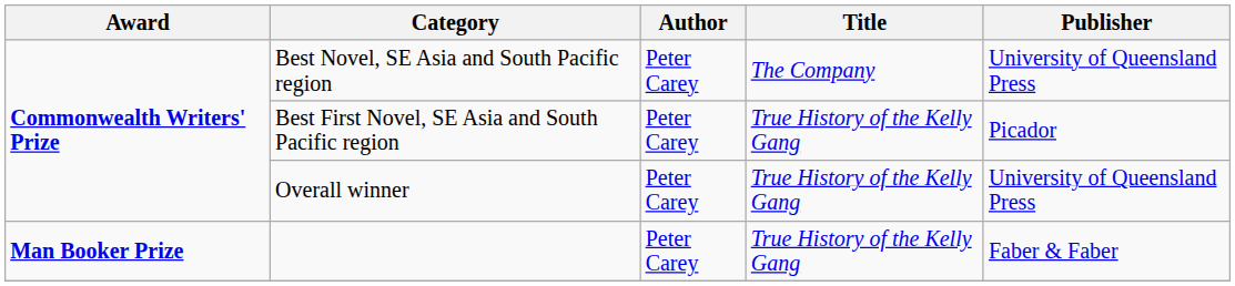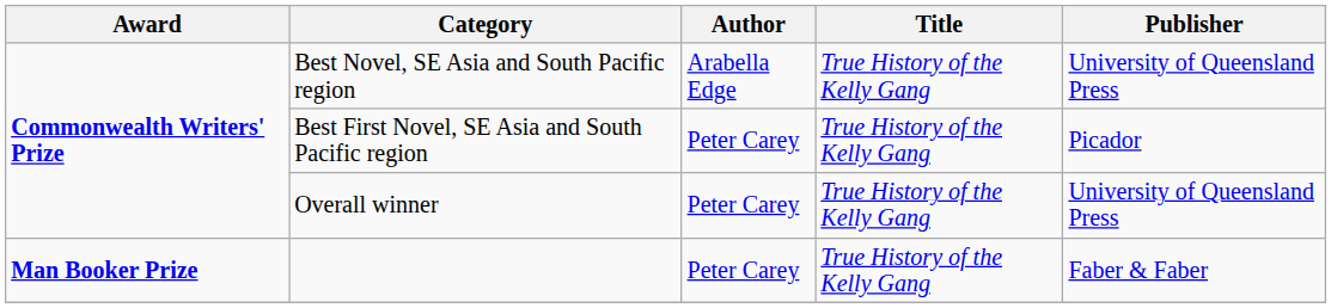Best Novel, SE Asia and South Pacific region | Author: Peter Carey -> Arabella Edge
Best Novel, SE Asia and South Pacific region | Title: The Company -> True History of the Kelly Gang
